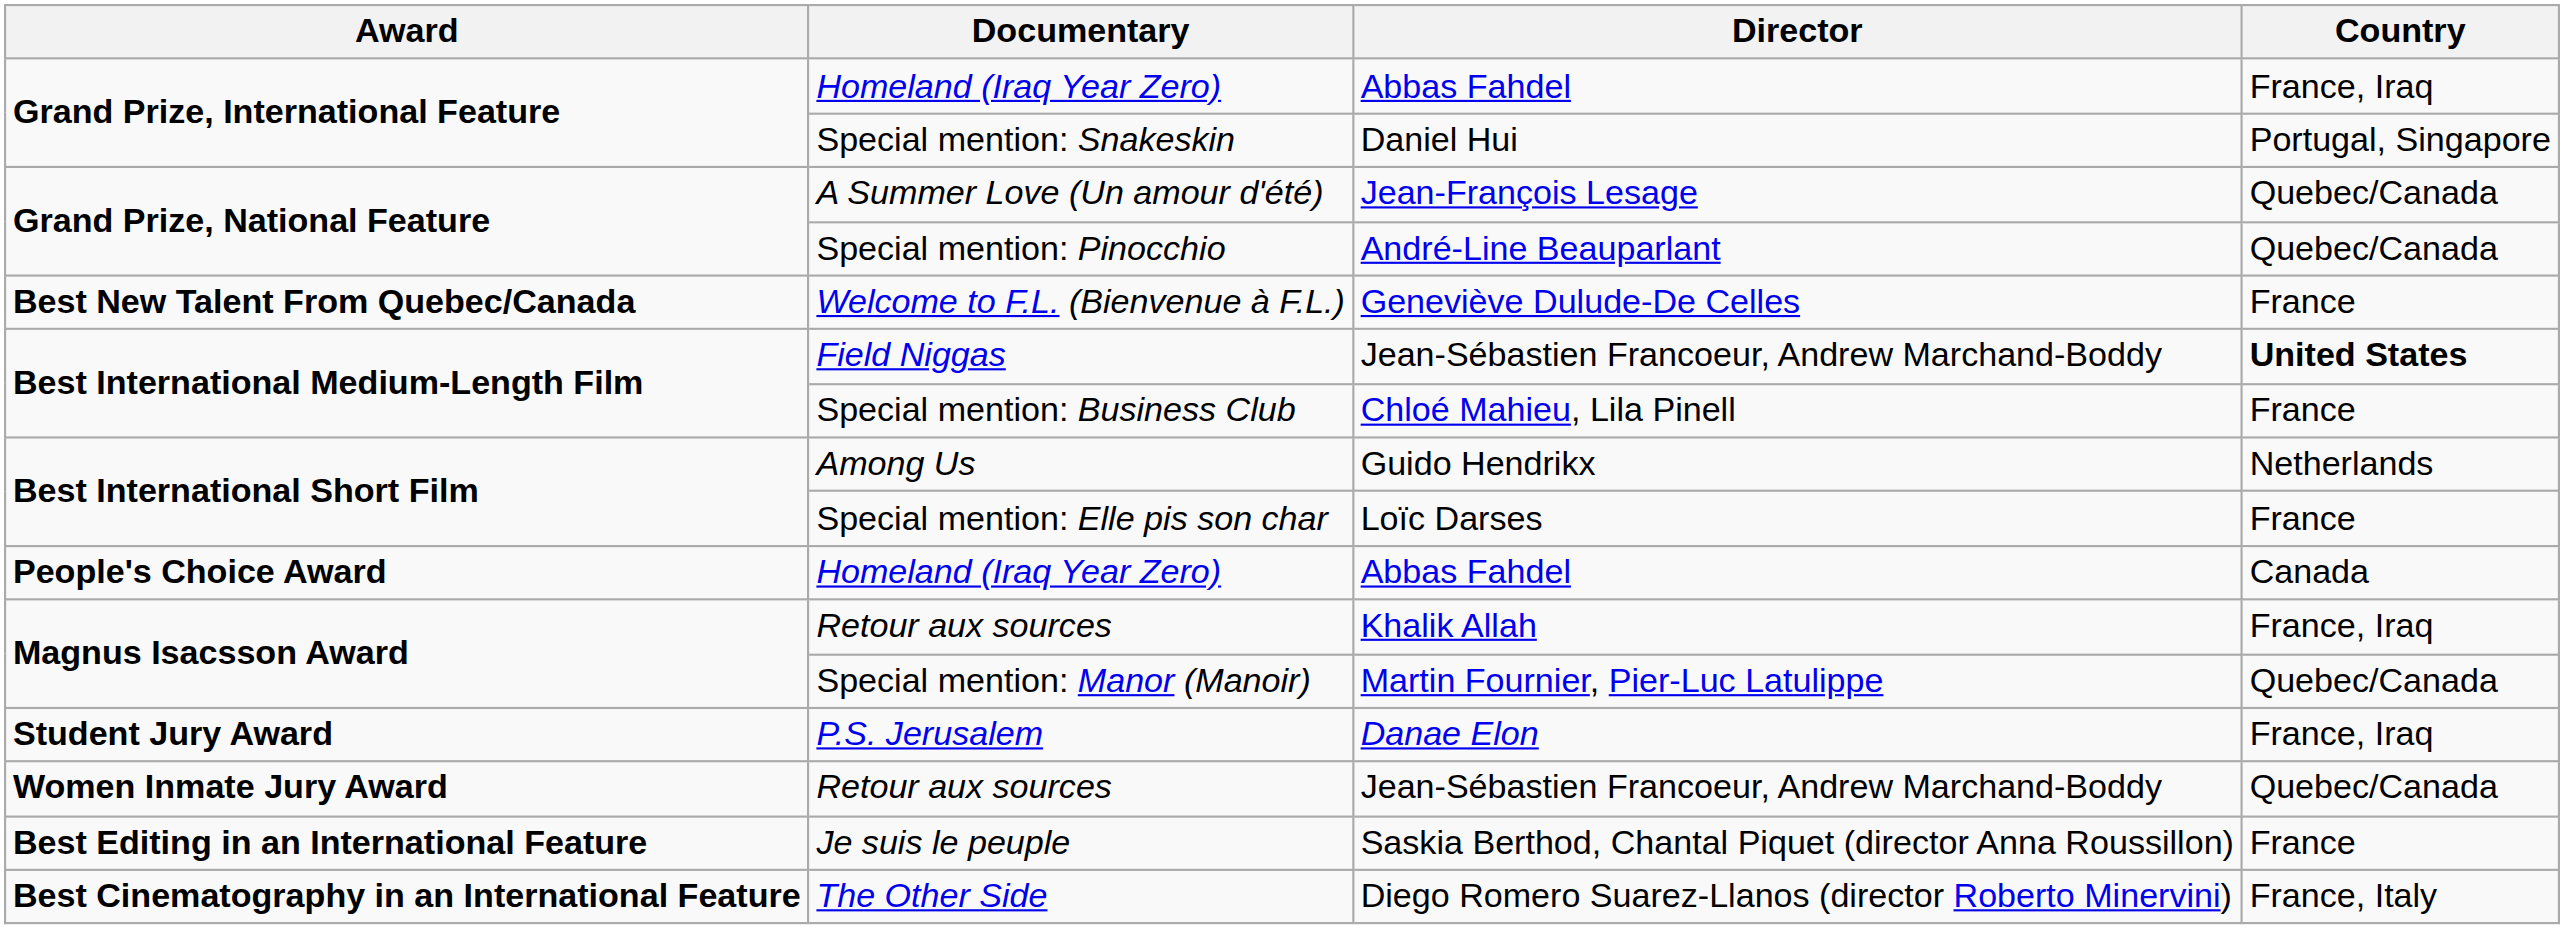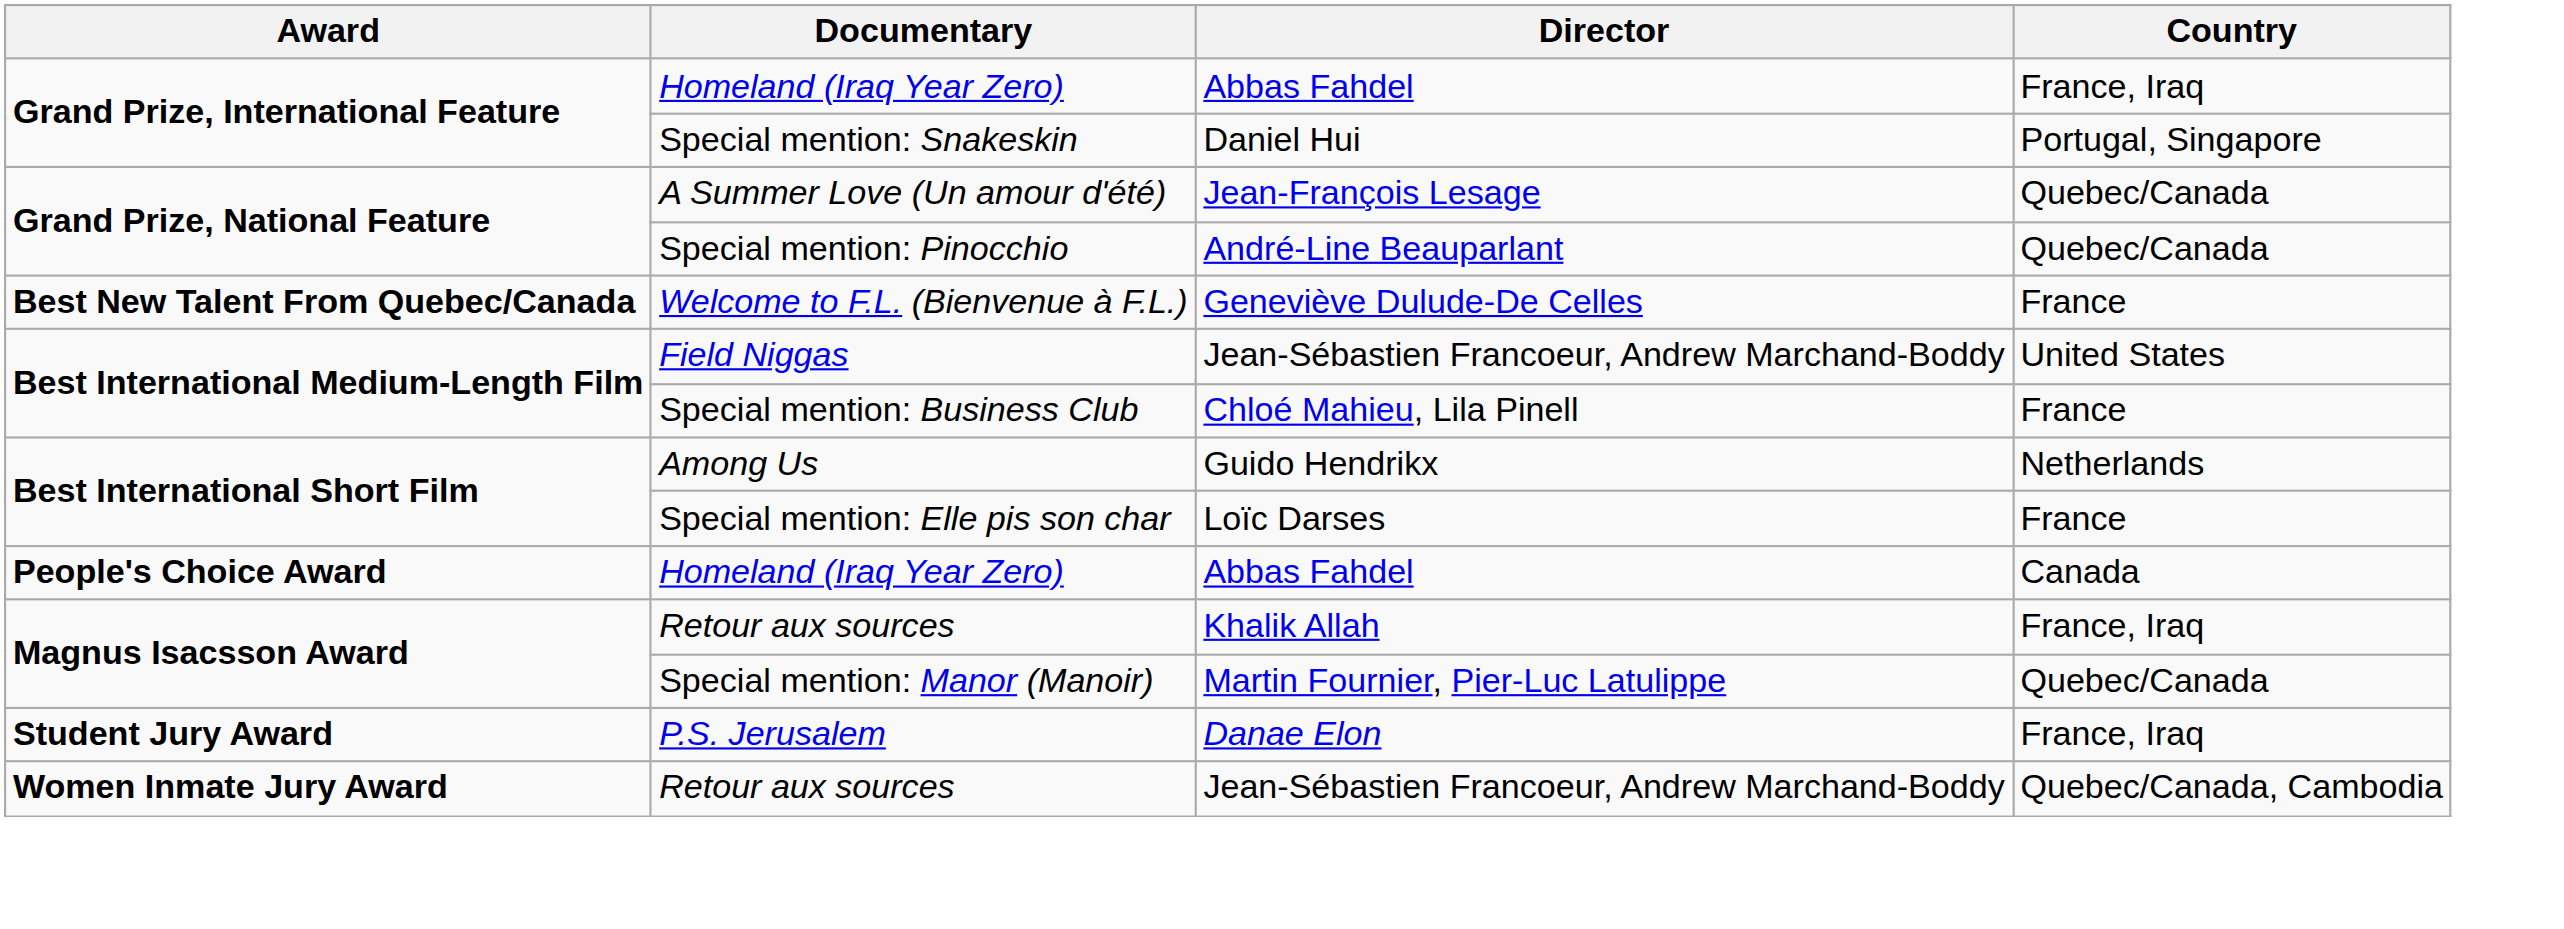Field Niggas | Country: bold -> normal
Women Inmate Jury Award / Retour aux sources | Country: Quebec/Canada -> Quebec/Canada, Cambodia
- row: Best Editing in an International Feature | Je suis le peuple | Saskia Berthod, Chantal Piquet (director Anna Roussillon) | France
- row: Best Cinematography in an International Feature | The Other Side | Diego Romero Suarez-Llanos (director Roberto Minervini) | France, Italy
